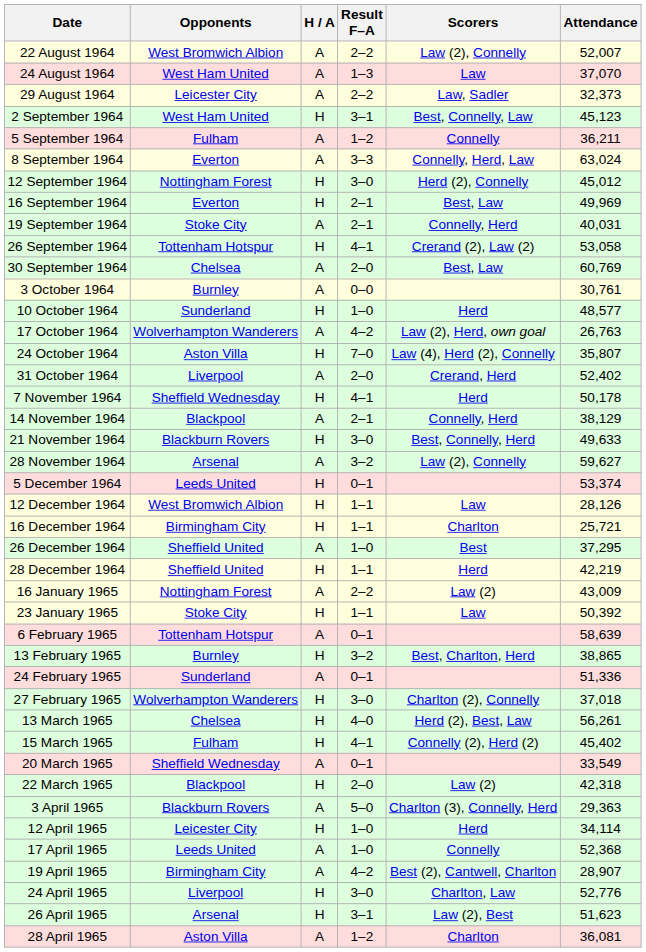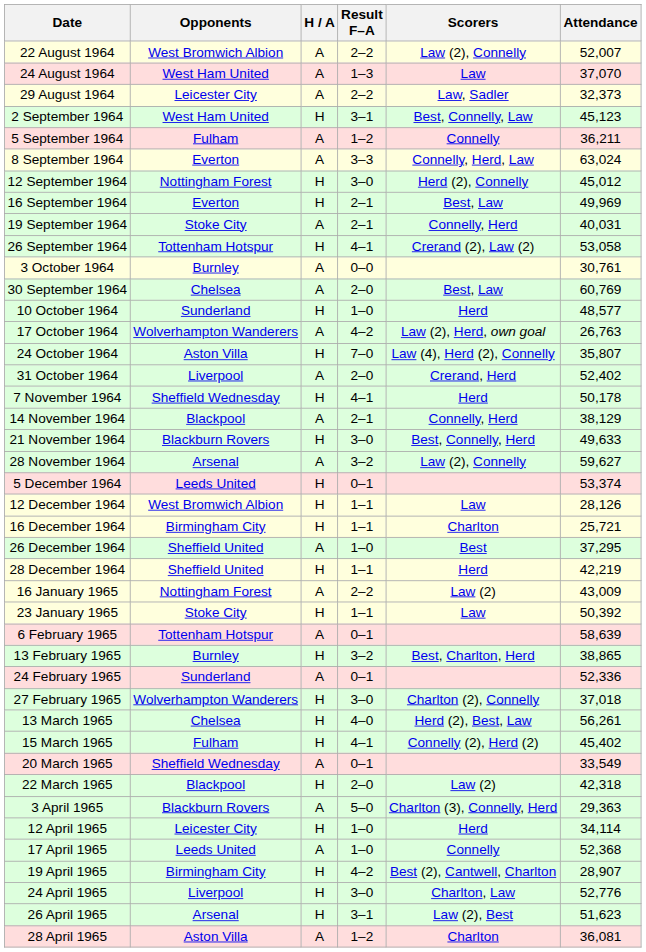rows swapped: 30 September 1964 <-> 3 October 1964
24 February 1965 | Attendance: 51,336 -> 52,336
19 April 1965 | H / A: A -> H
